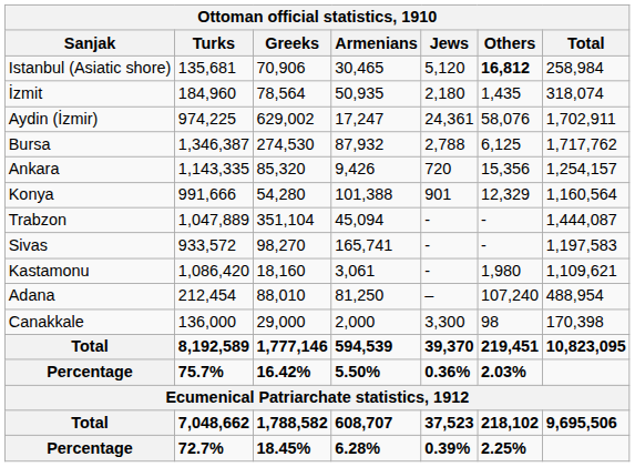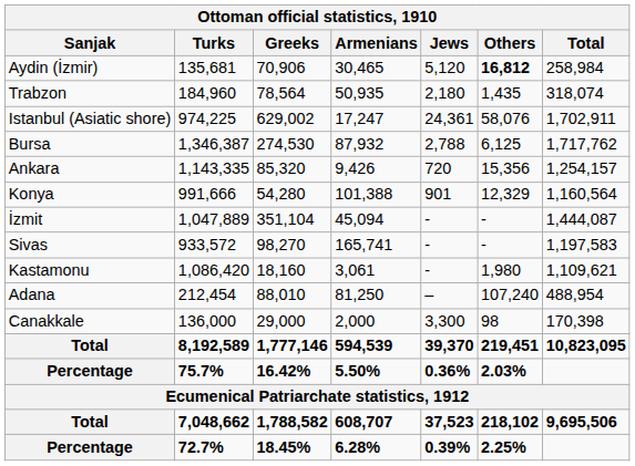135,681 | Ottoman official statistics, 1910 / Sanjak: Istanbul (Asiatic shore) -> Aydin (İzmir)
184,960 | Ottoman official statistics, 1910 / Sanjak: İzmit -> Trabzon
974,225 | Ottoman official statistics, 1910 / Sanjak: Aydin (İzmir) -> Istanbul (Asiatic shore)
1,047,889 | Ottoman official statistics, 1910 / Sanjak: Trabzon -> İzmit
